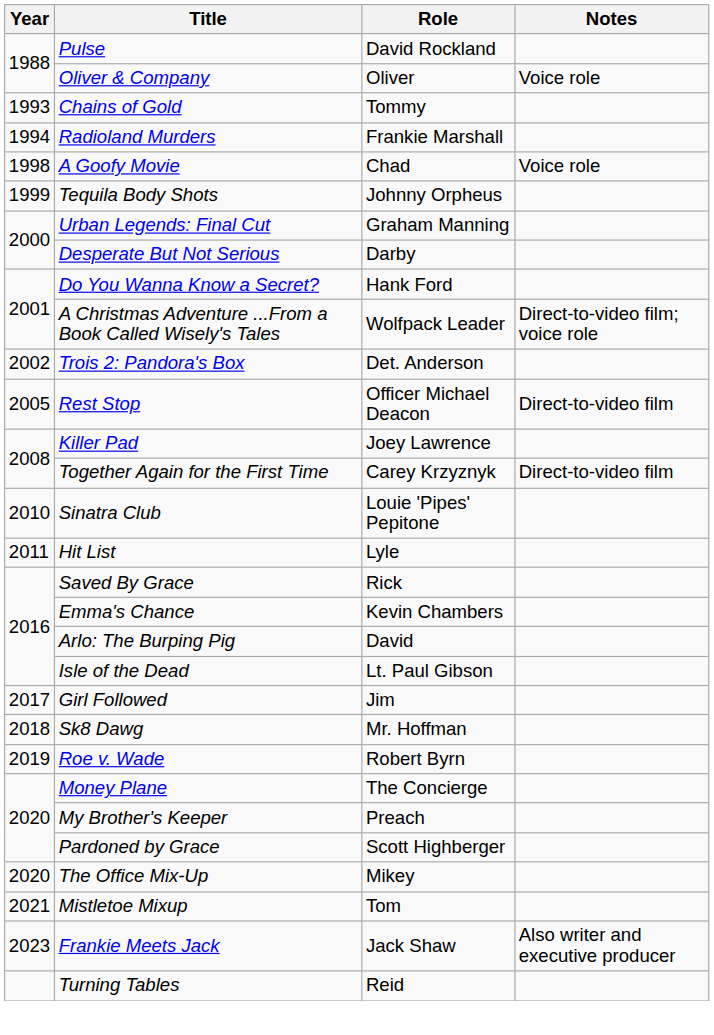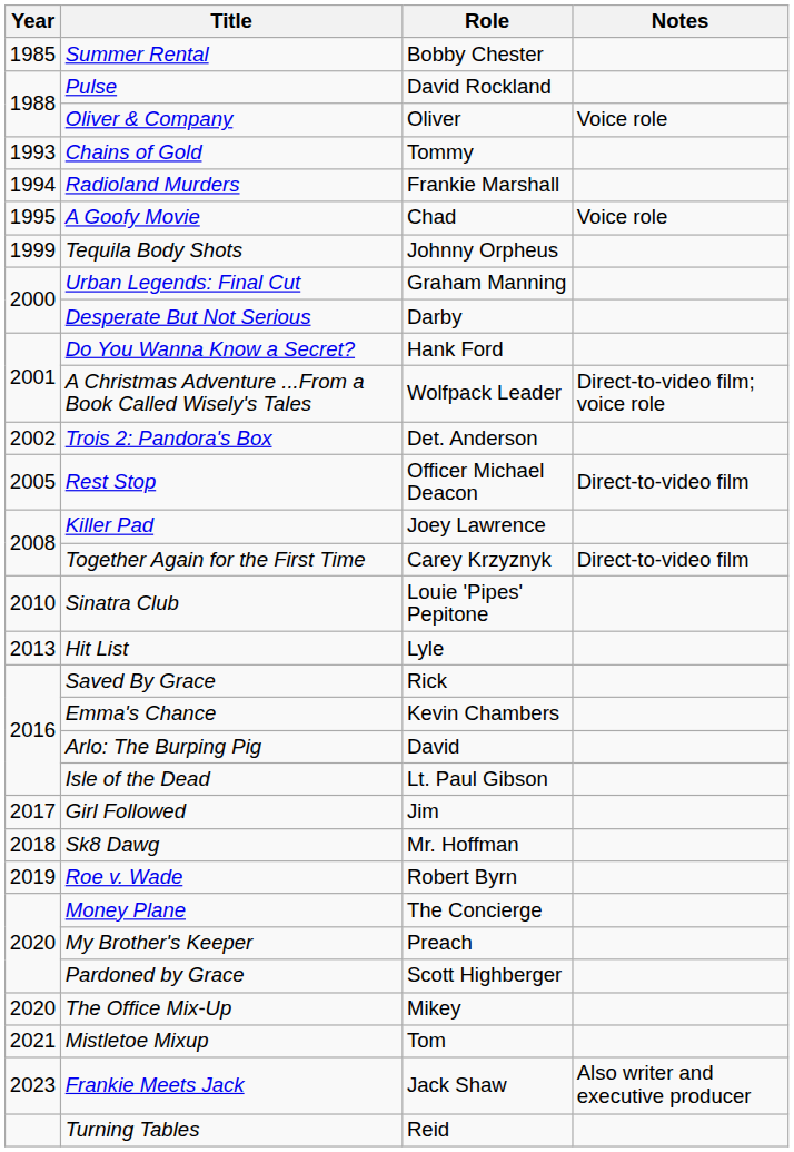+ row: 1985 | Summer Rental | Bobby Chester
A Goofy Movie | Year: 1998 -> 1995
Hit List | Year: 2011 -> 2013
